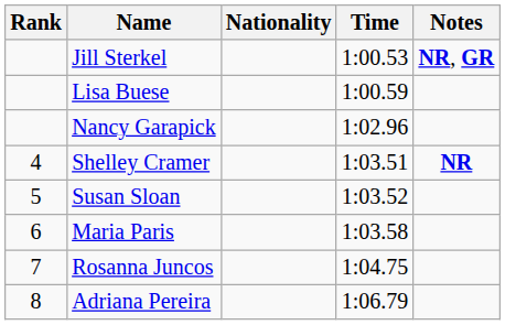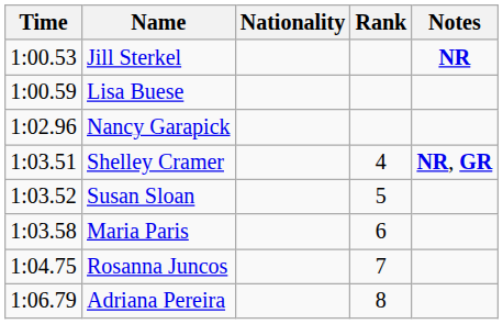columns swapped: Rank <-> Time
Jill Sterkel | Notes: NR, GR -> NR
Shelley Cramer | Notes: NR -> NR, GR
